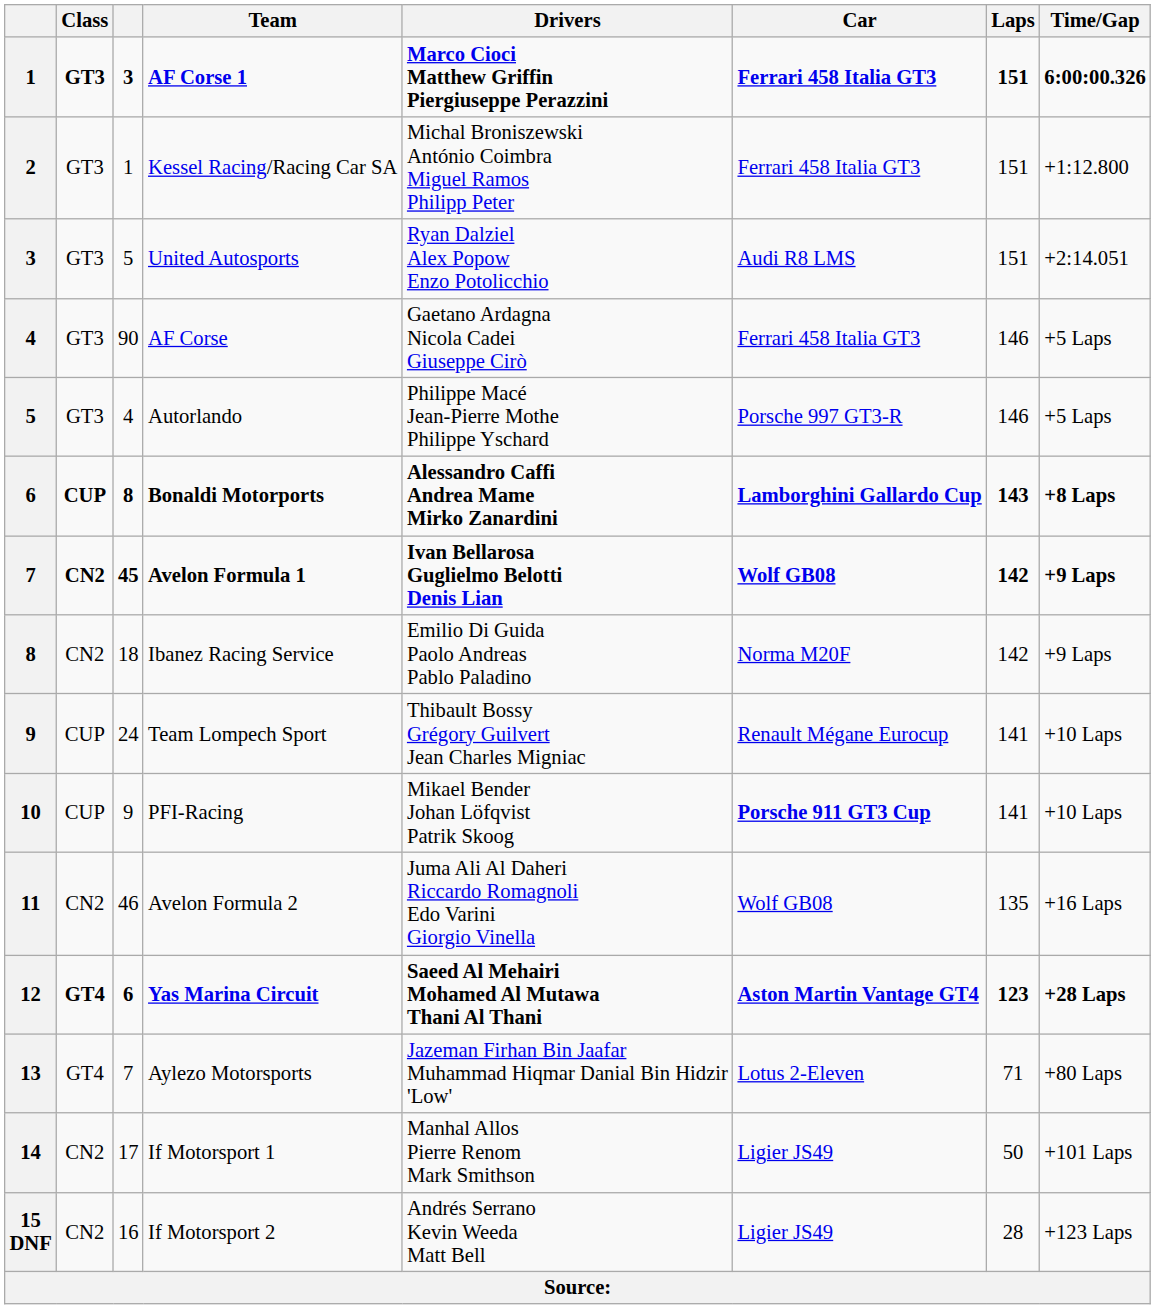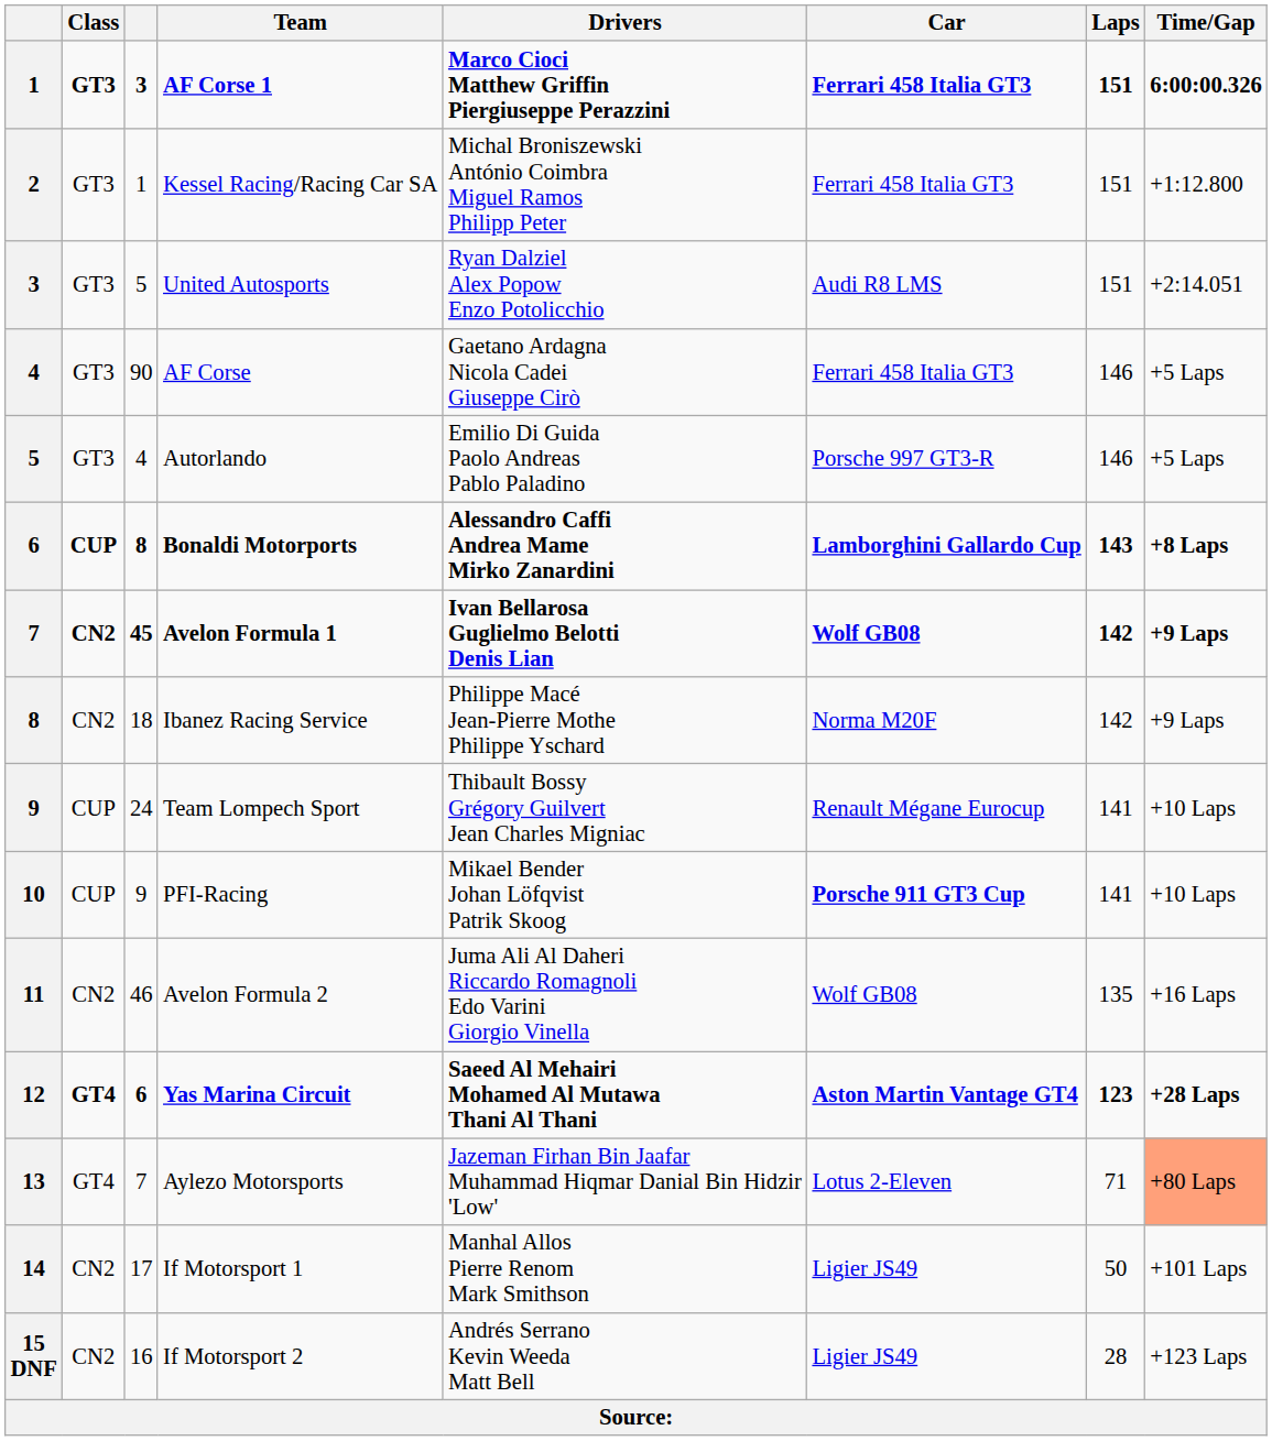Autorlando | Drivers: Philippe Macé Jean-Pierre Mothe Philippe Yschard -> Emilio Di Guida Paolo Andreas Pablo Paladino
Ibanez Racing Service | Drivers: Emilio Di Guida Paolo Andreas Pablo Paladino -> Philippe Macé Jean-Pierre Mothe Philippe Yschard
Aylezo Motorsports | Time/Gap: no background -> lightsalmon background
